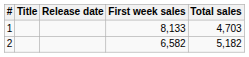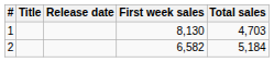1 | First week sales: 8,133 -> 8,130
2 | Total sales: 5,182 -> 5,184
